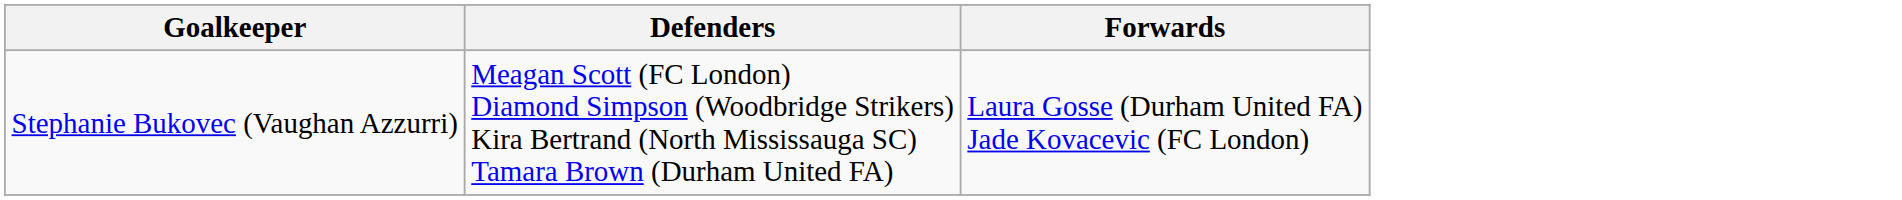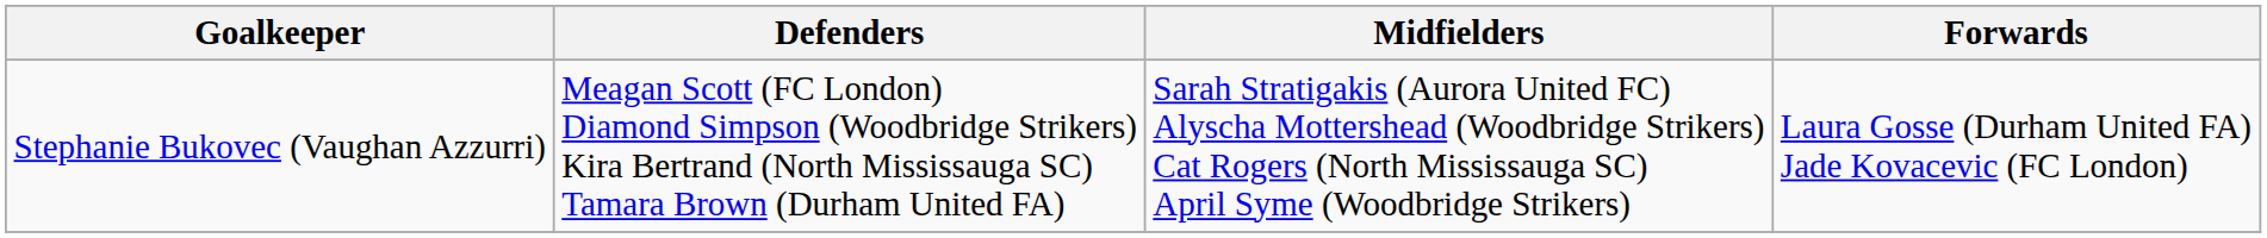+ column: Midfielders | Sarah Stratigakis (Aurora United FC) Alyscha Mottershead (Woodbridge Strikers) Cat Rogers (North Mississauga SC) April Syme (Woodbridge Strikers)
